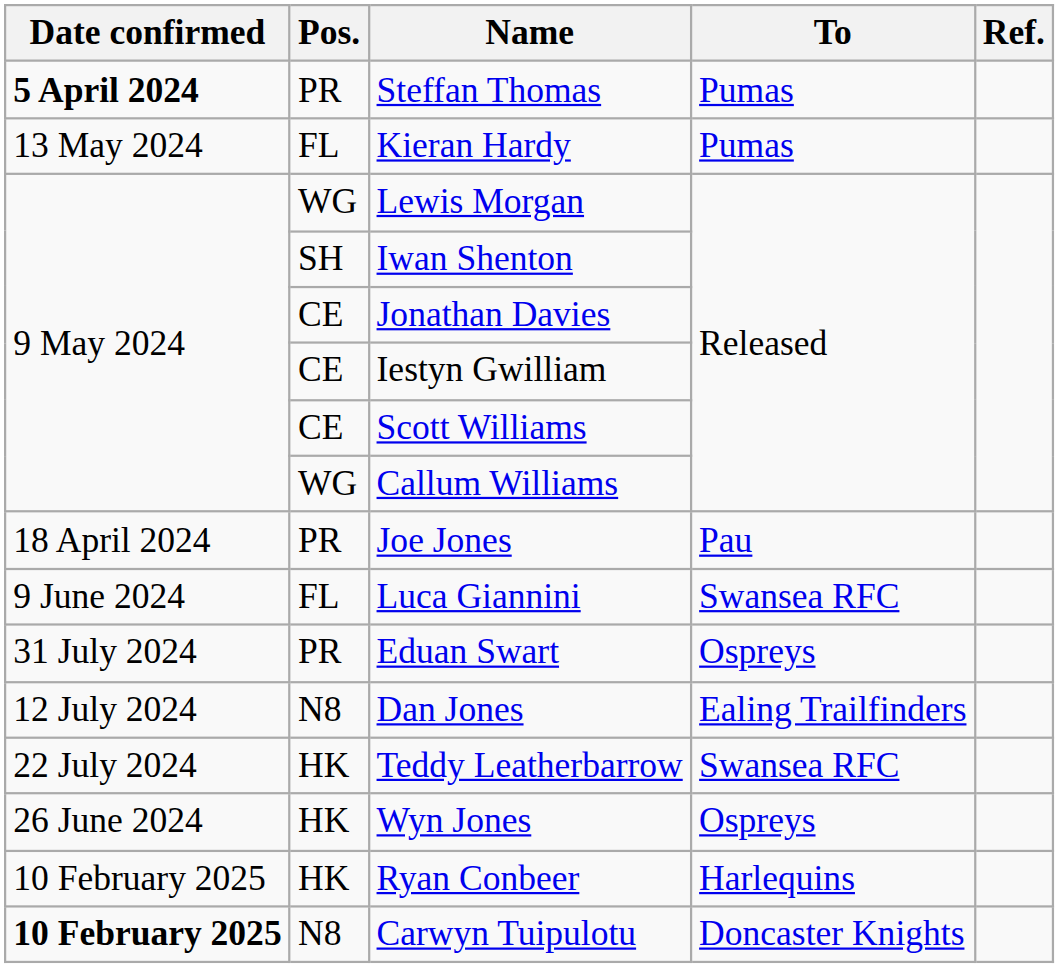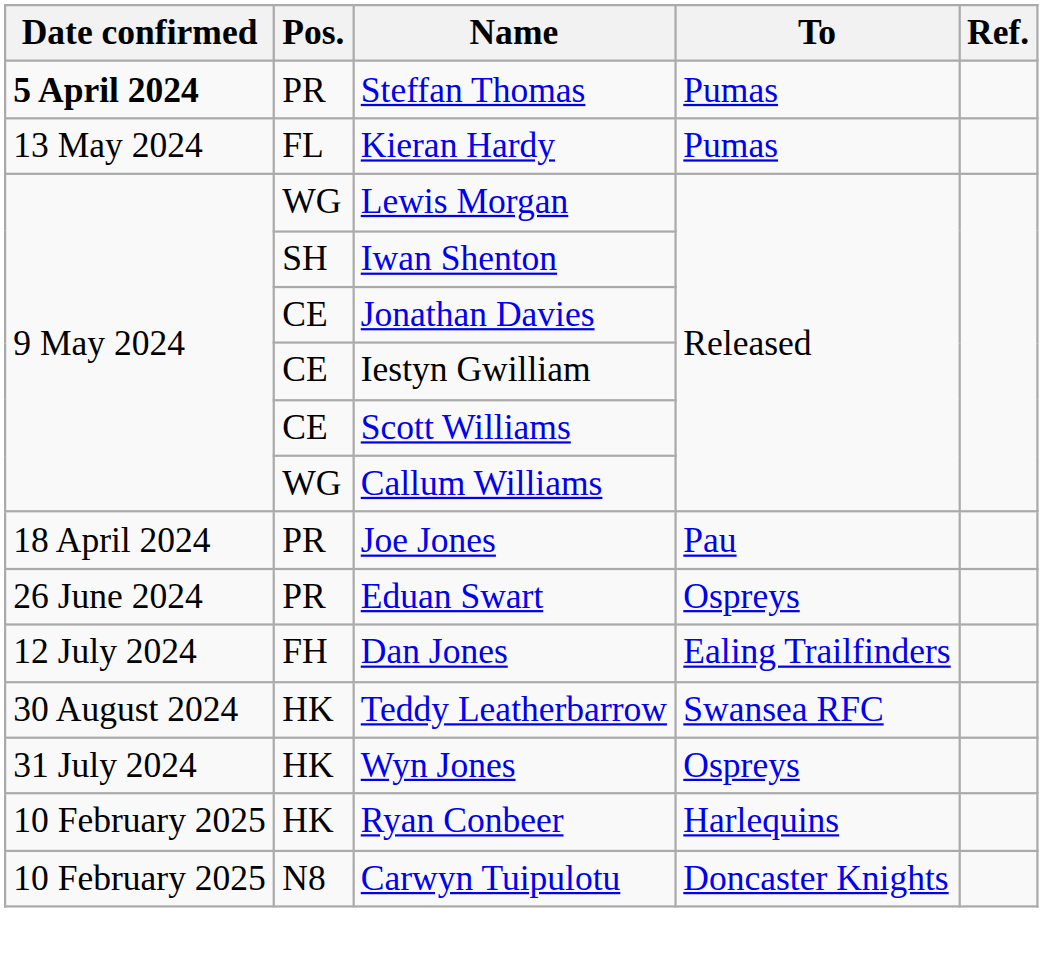- row: 9 June 2024 | FL | Luca Giannini | Swansea RFC
Eduan Swart | Date confirmed: 31 July 2024 -> 26 June 2024
Dan Jones | Pos.: N8 -> FH
Teddy Leatherbarrow | Date confirmed: 22 July 2024 -> 30 August 2024
Wyn Jones | Date confirmed: 26 June 2024 -> 31 July 2024
Carwyn Tuipulotu | Date confirmed: bold -> normal
